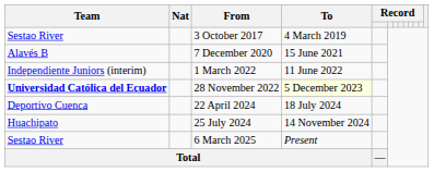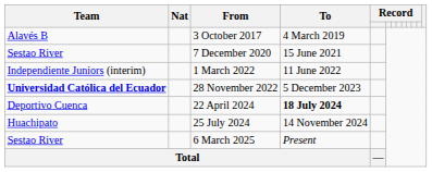3 October 2017 | Team: Sestao River -> Alavés B
7 December 2020 | Team: Alavés B -> Sestao River
28 November 2022 | To: lightyellow background -> no background
22 April 2024 | To: normal -> bold
